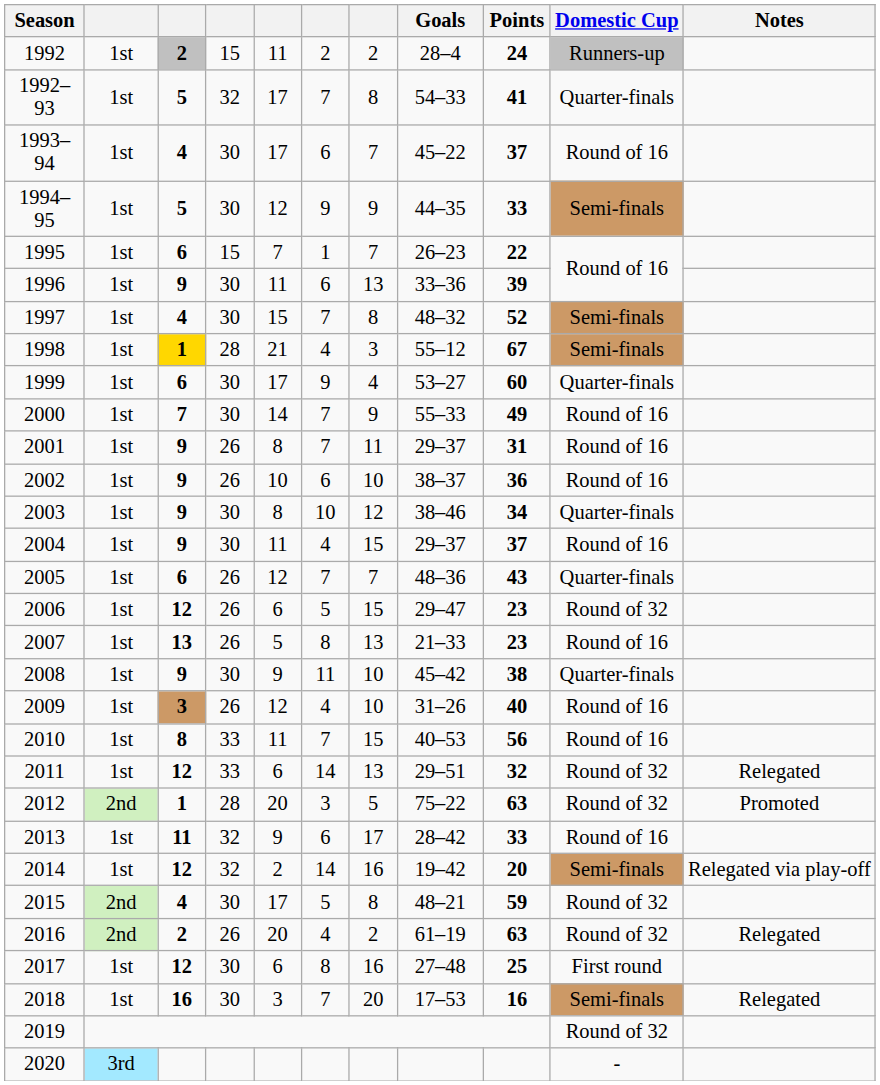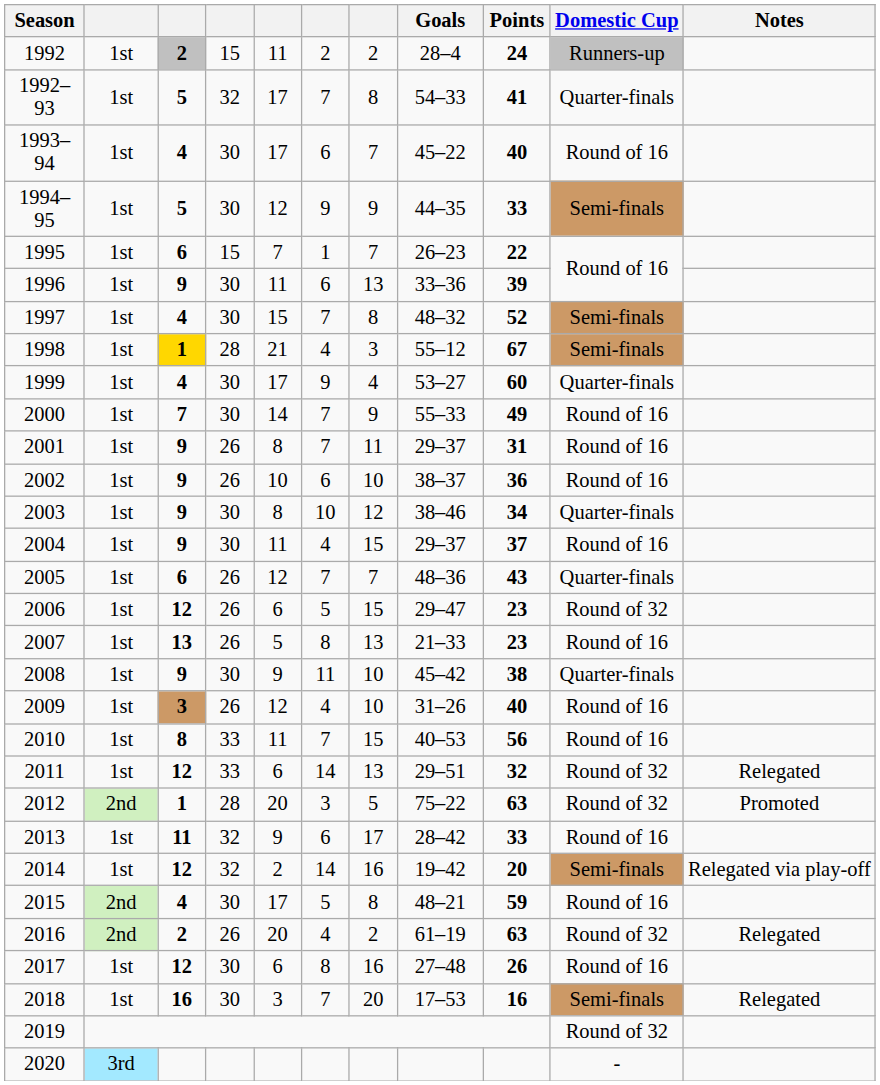1993–94 | Points: 37 -> 40
1999 | column 3: 6 -> 4
2015 | Domestic Cup: Round of 32 -> Round of 16
2017 | Points: 25 -> 26
2017 | Domestic Cup: First round -> Round of 16
